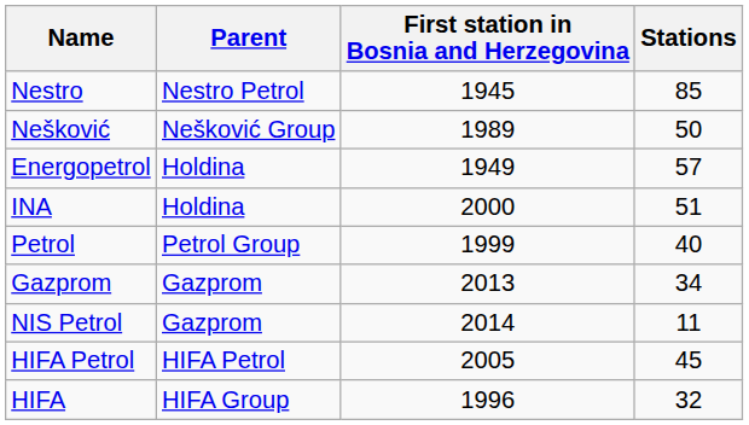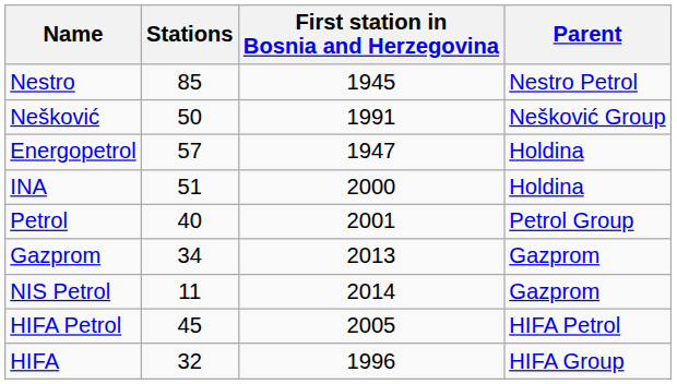columns swapped: Stations <-> Parent
Nešković | First station in Bosnia and Herzegovina: 1989 -> 1991
Energopetrol | First station in Bosnia and Herzegovina: 1949 -> 1947
Petrol | First station in Bosnia and Herzegovina: 1999 -> 2001
